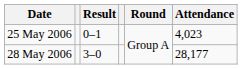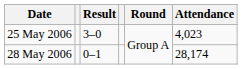25 May 2006 | Result: 0–1 -> 3–0
28 May 2006 | Result: 3–0 -> 0–1
28 May 2006 | Attendance: 28,177 -> 28,174
